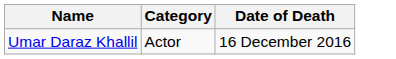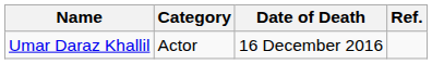+ column: Ref.
